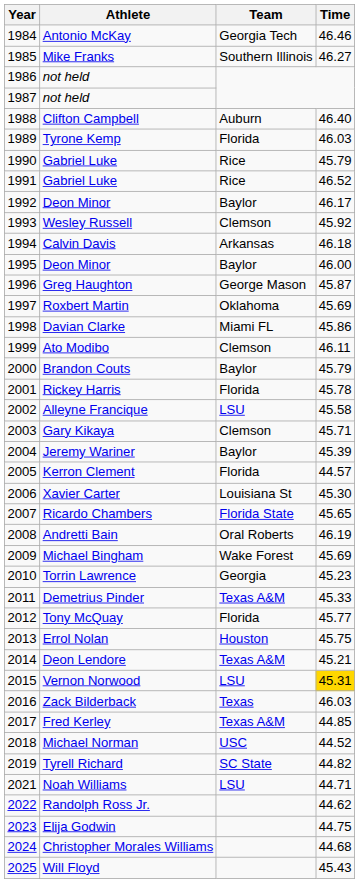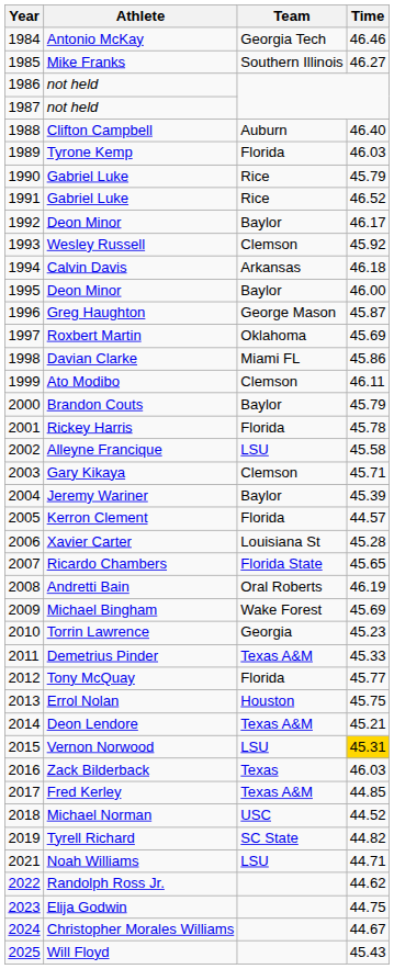Xavier Carter | Time: 45.30 -> 45.28
Christopher Morales Williams | Time: 44.68 -> 44.67
